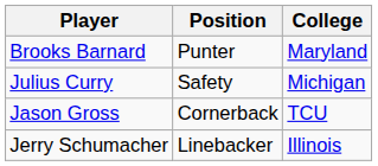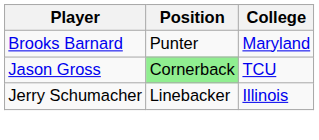- row: Julius Curry | Safety | Michigan
Jason Gross | Position: no background -> lightgreen background
